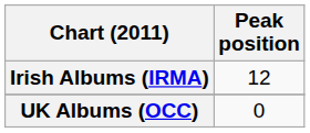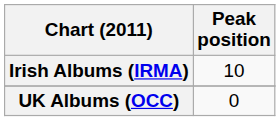Irish Albums (IRMA) | Peak position: 12 -> 10
